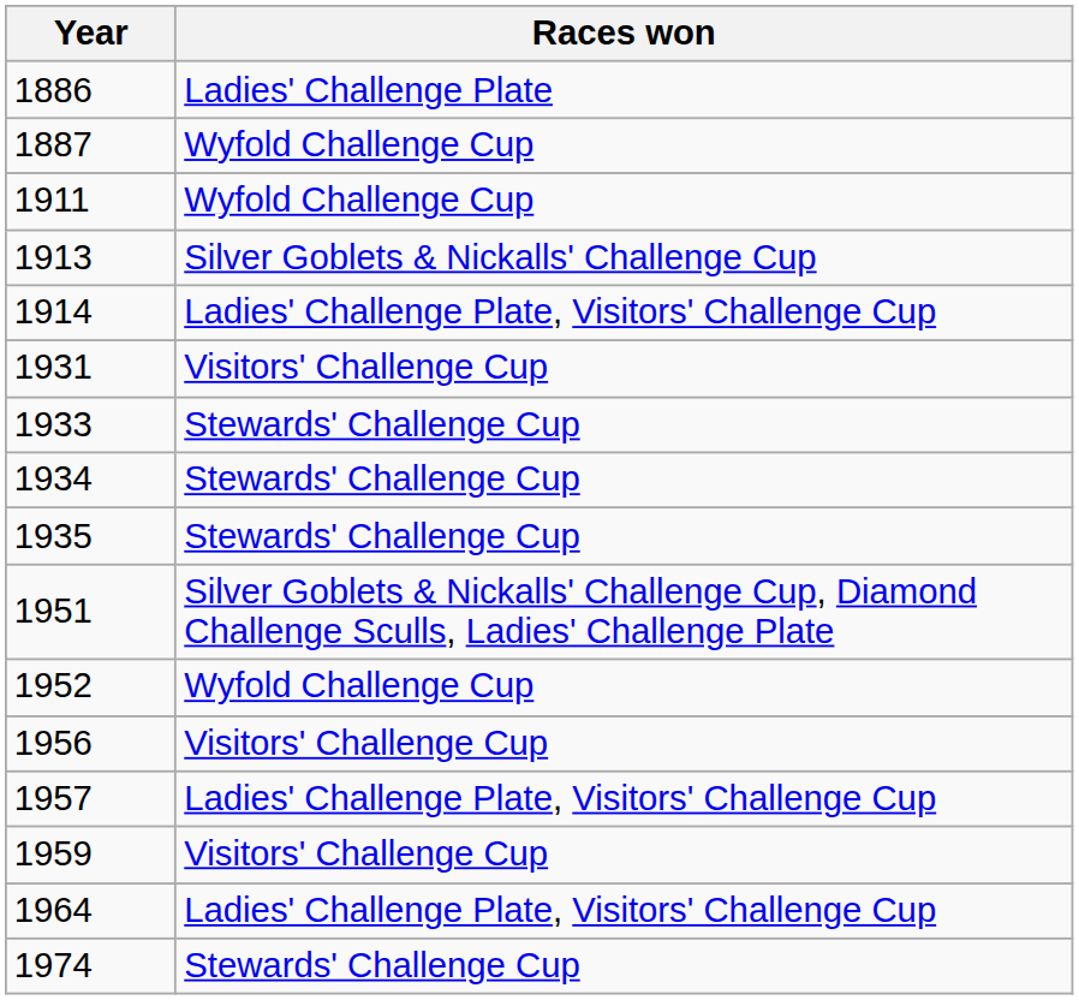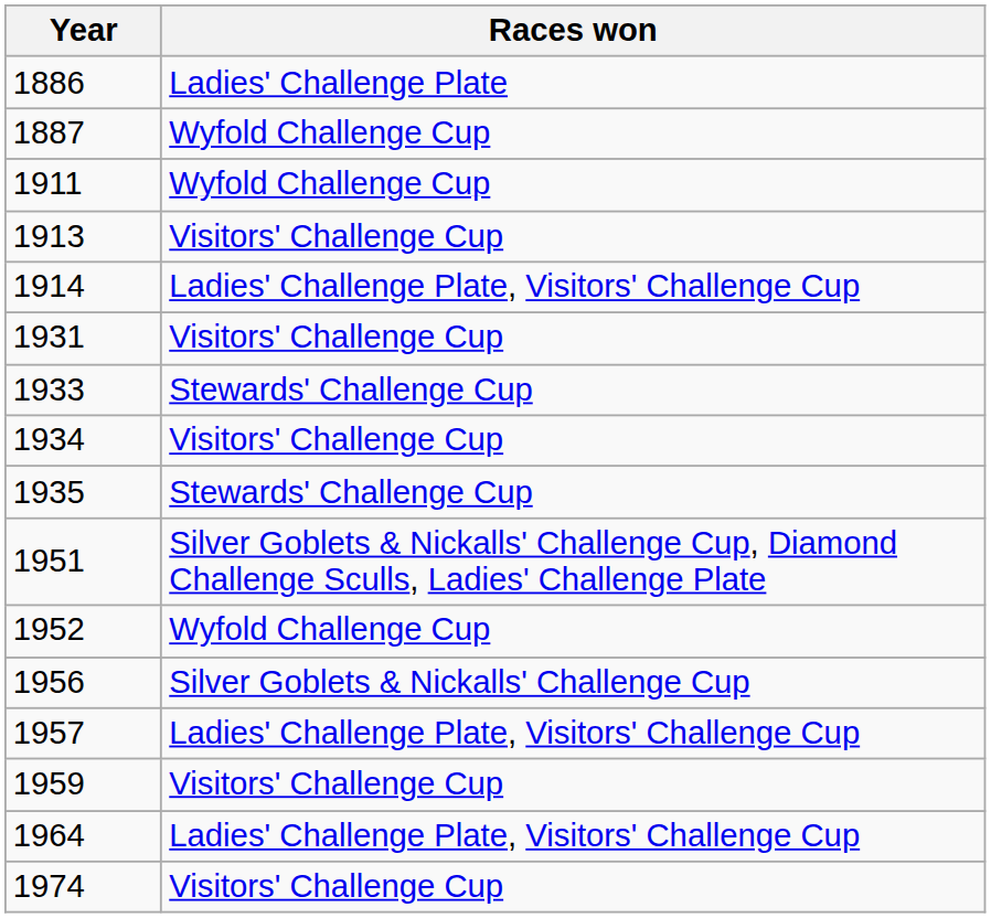1913 | Races won: Silver Goblets & Nickalls' Challenge Cup -> Visitors' Challenge Cup
1934 | Races won: Stewards' Challenge Cup -> Visitors' Challenge Cup
1956 | Races won: Visitors' Challenge Cup -> Silver Goblets & Nickalls' Challenge Cup
1974 | Races won: Stewards' Challenge Cup -> Visitors' Challenge Cup
